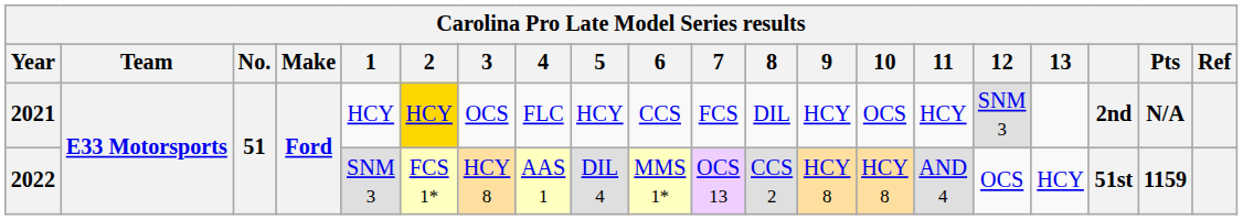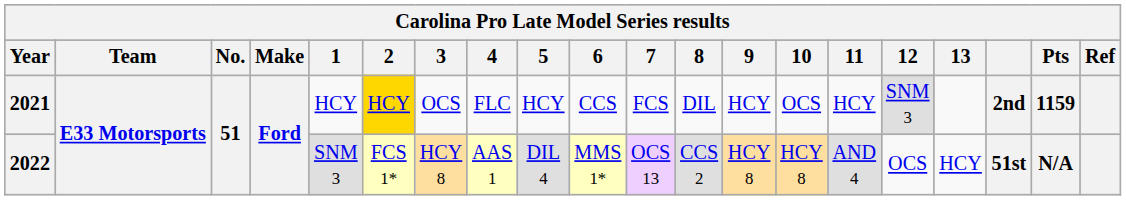2021 | Pts: N/A -> 1159
2022 | Pts: 1159 -> N/A
